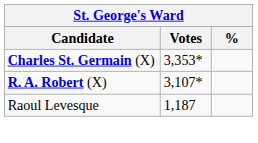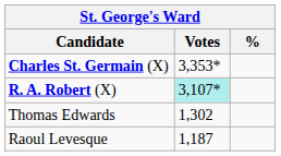R. A. Robert (X) | Votes: no background -> paleturquoise background
+ row: Thomas Edwards | 1,302
